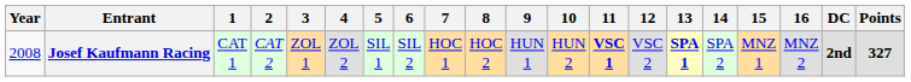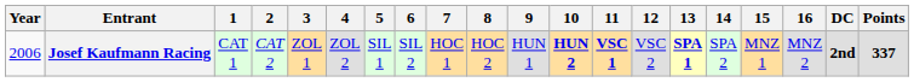Josef Kaufmann Racing | Year: 2008 -> 2006
Josef Kaufmann Racing | 10: normal -> bold
Josef Kaufmann Racing | Points: 327 -> 337
